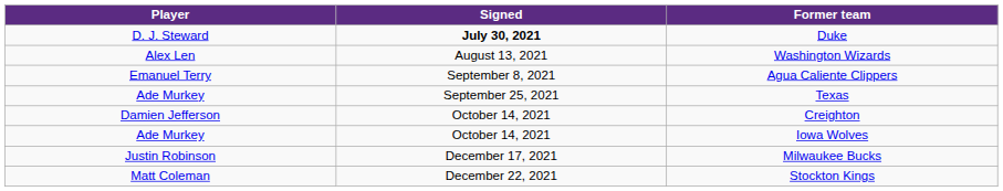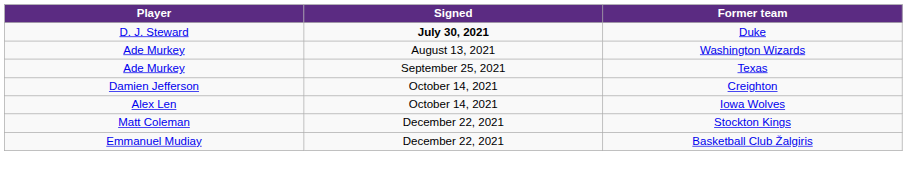Washington Wizards | Player: Alex Len -> Ade Murkey
- row: Emanuel Terry | September 8, 2021 | Agua Caliente Clippers
Iowa Wolves | Player: Ade Murkey -> Alex Len
- row: Justin Robinson | December 17, 2021 | Milwaukee Bucks
+ row: Emmanuel Mudiay | December 22, 2021 | Basketball Club Žalgiris
